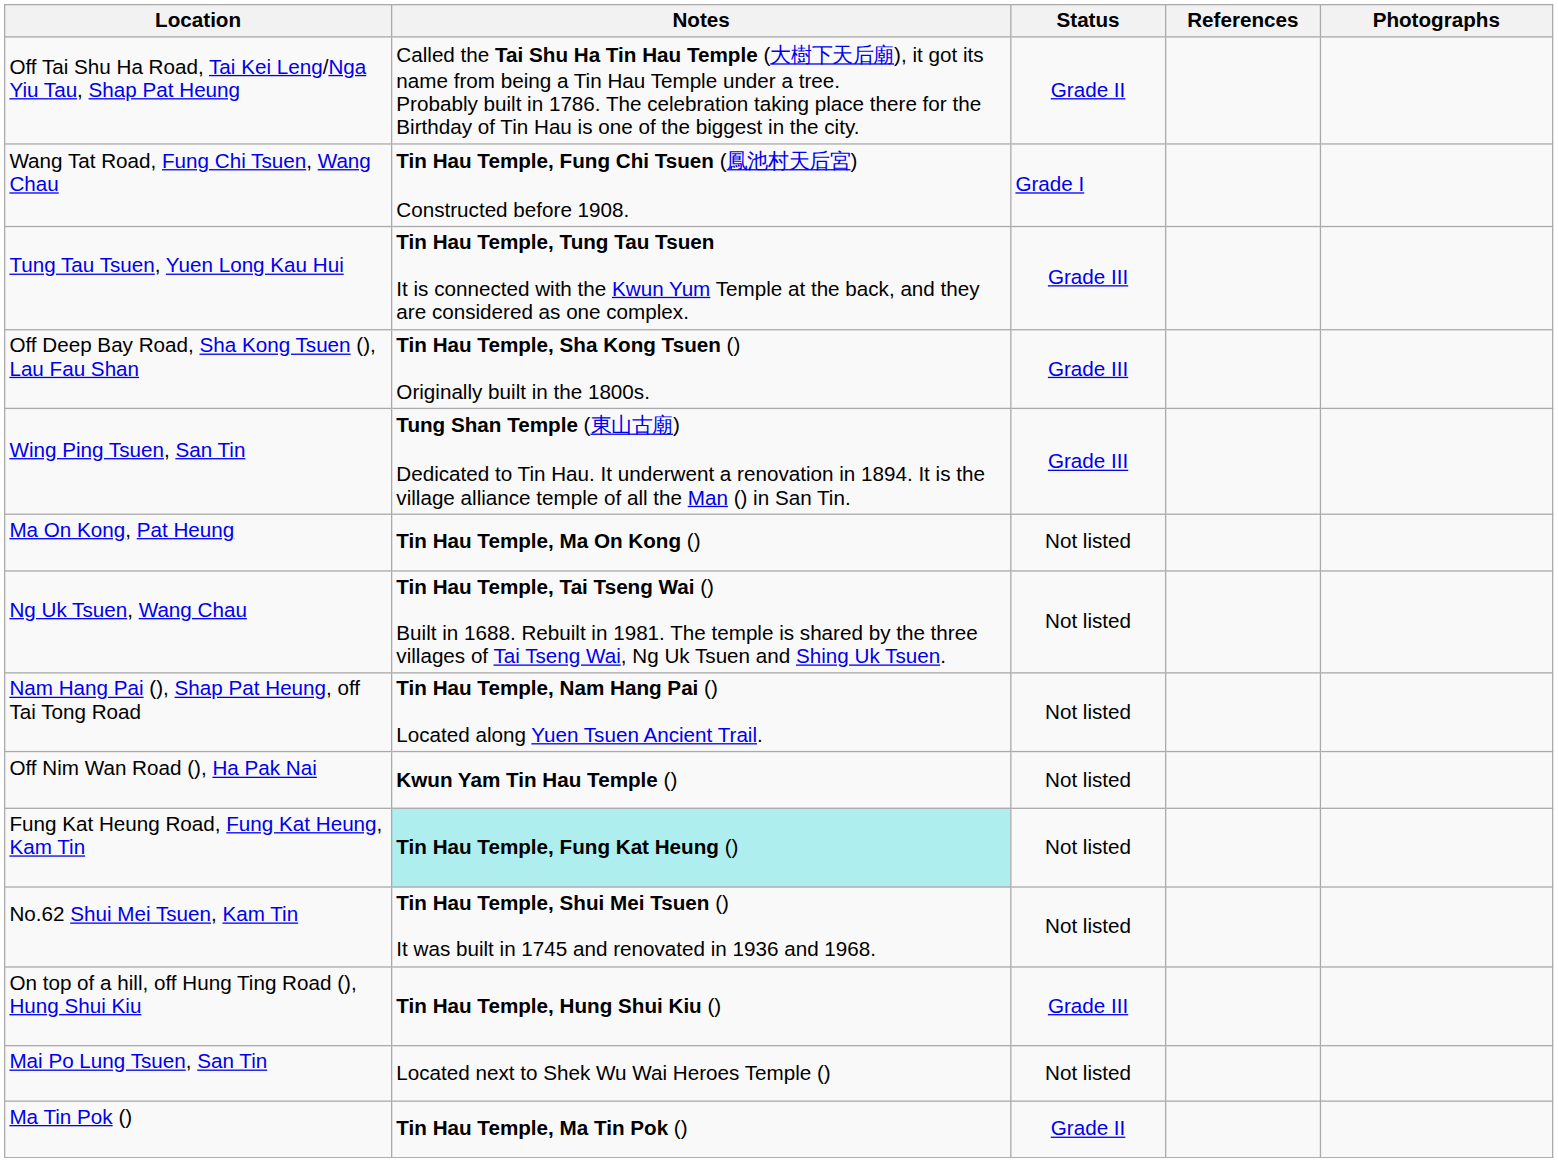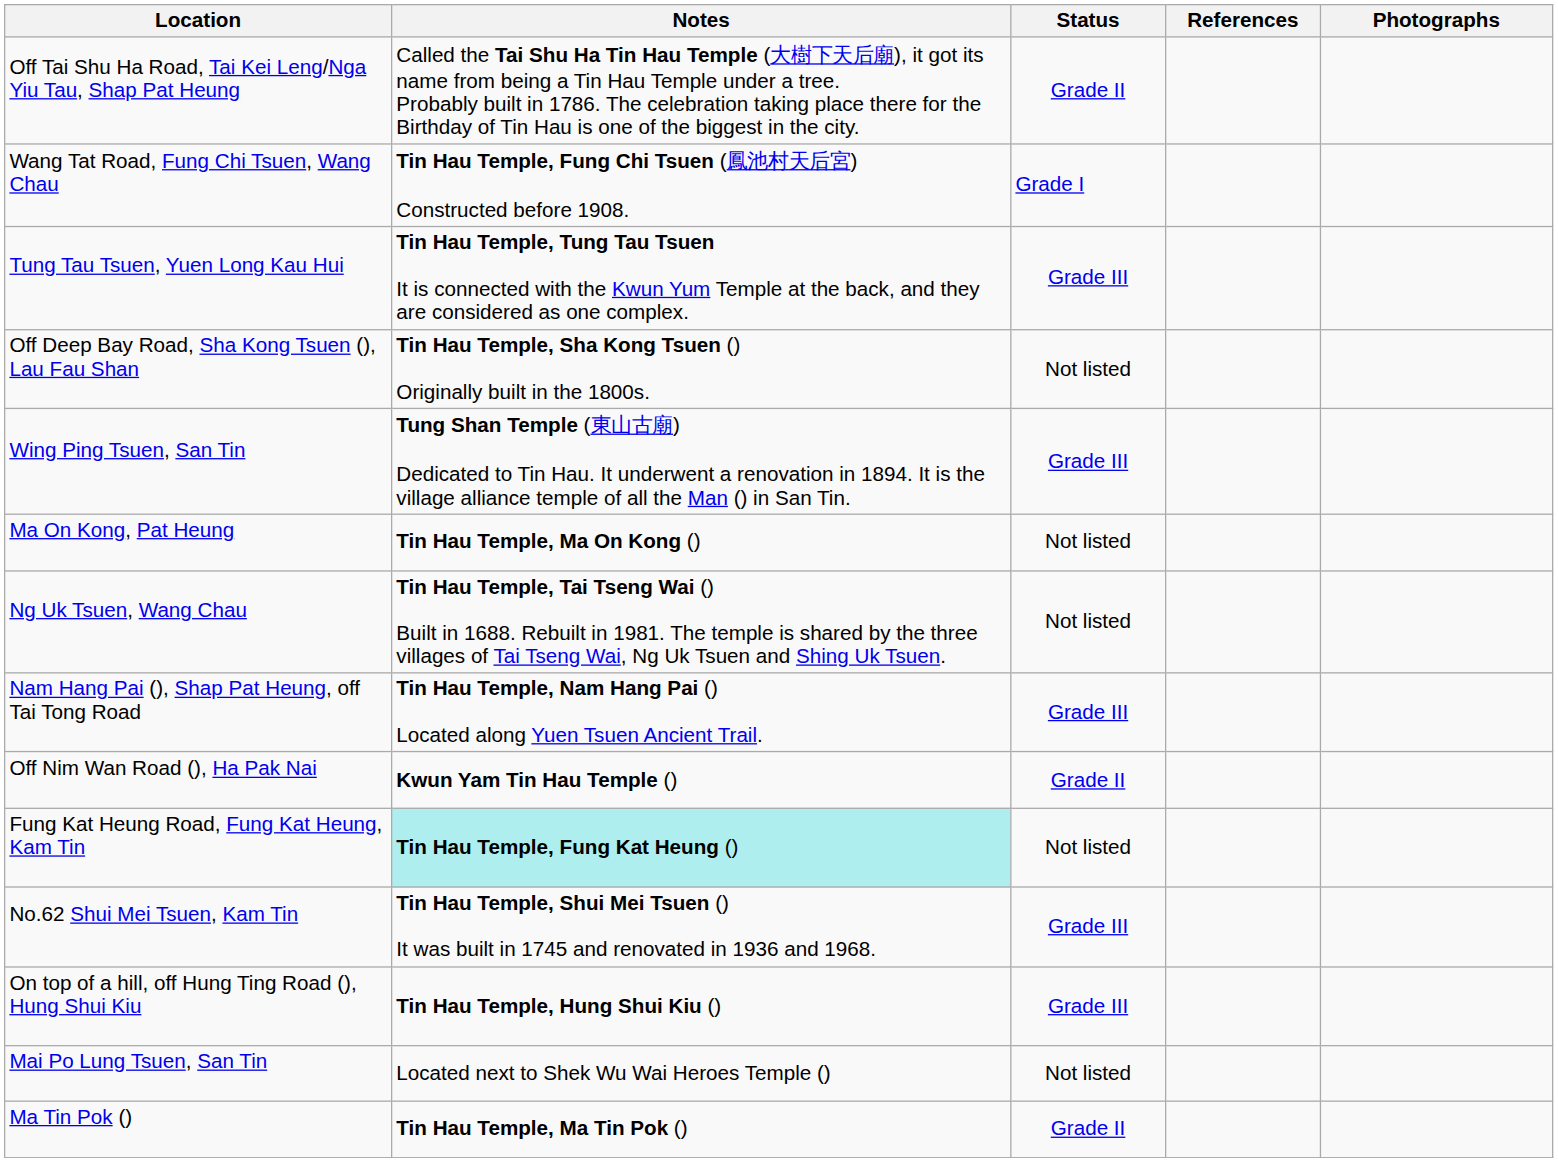Off Deep Bay Road, Sha Kong Tsuen (), Lau Fau Shan | Status: Grade III -> Not listed
Nam Hang Pai (), Shap Pat Heung, off Tai Tong Road | Status: Not listed -> Grade III
Off Nim Wan Road (), Ha Pak Nai | Status: Not listed -> Grade II
No.62 Shui Mei Tsuen, Kam Tin | Status: Not listed -> Grade III
